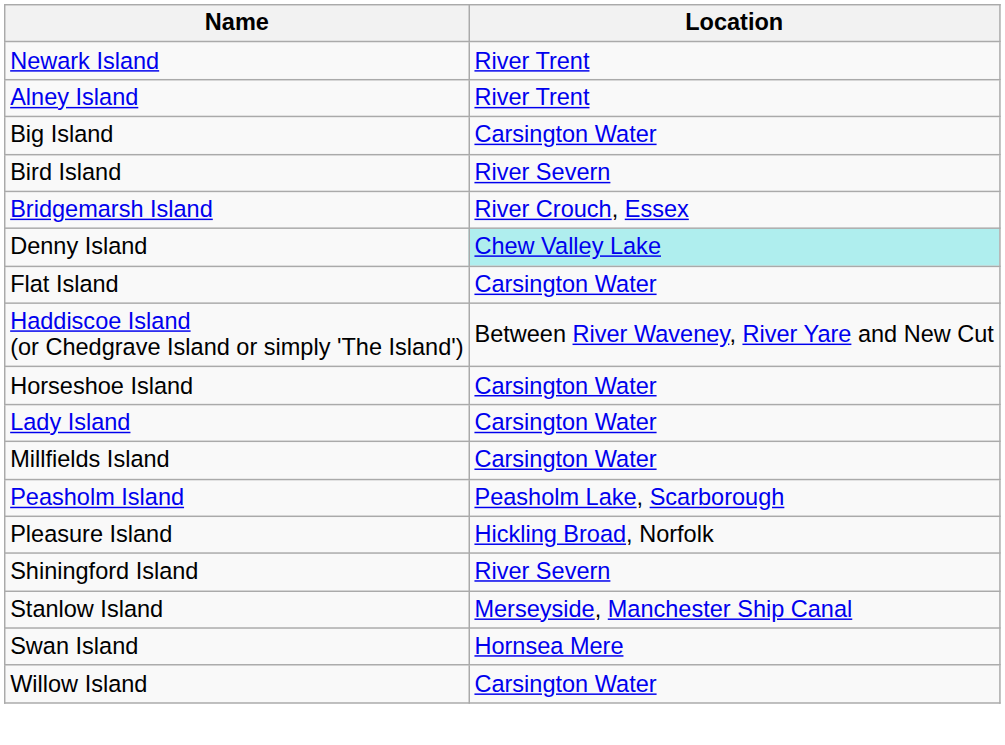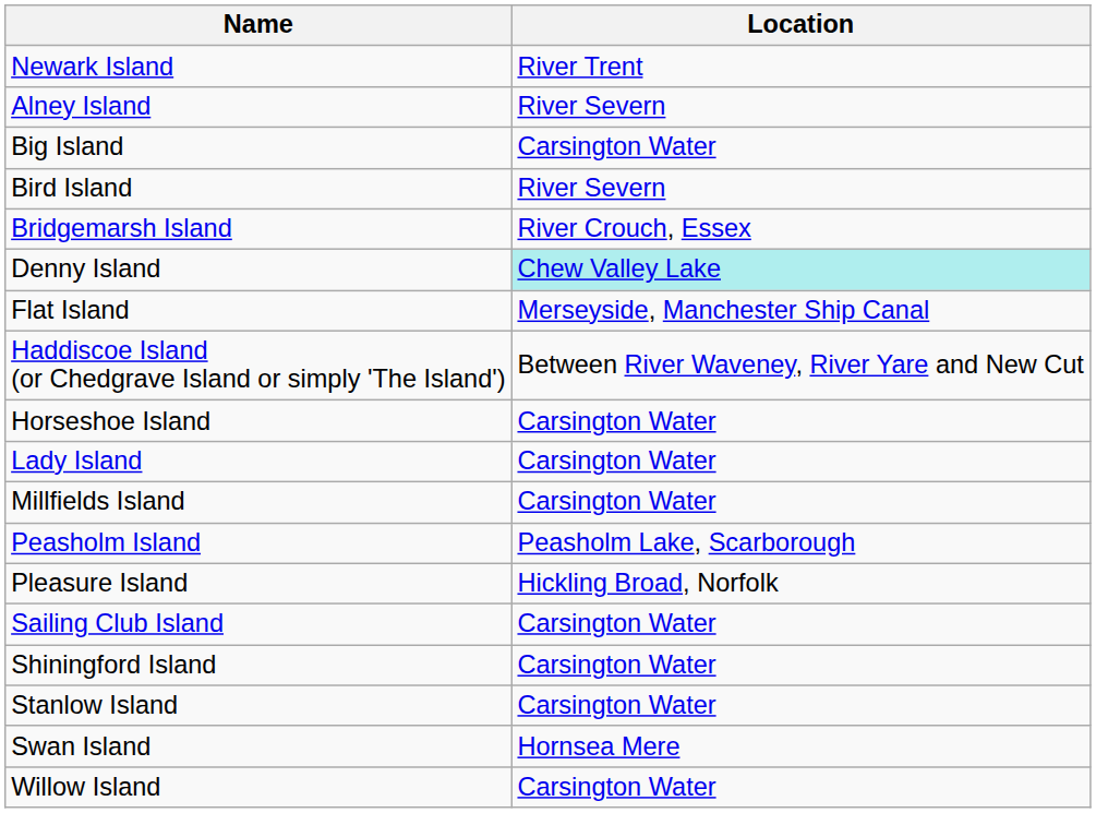Alney Island | Location: River Trent -> River Severn
Flat Island | Location: Carsington Water -> Merseyside, Manchester Ship Canal
+ row: Sailing Club Island | Carsington Water
Shiningford Island | Location: River Severn -> Carsington Water
Stanlow Island | Location: Merseyside, Manchester Ship Canal -> Carsington Water
